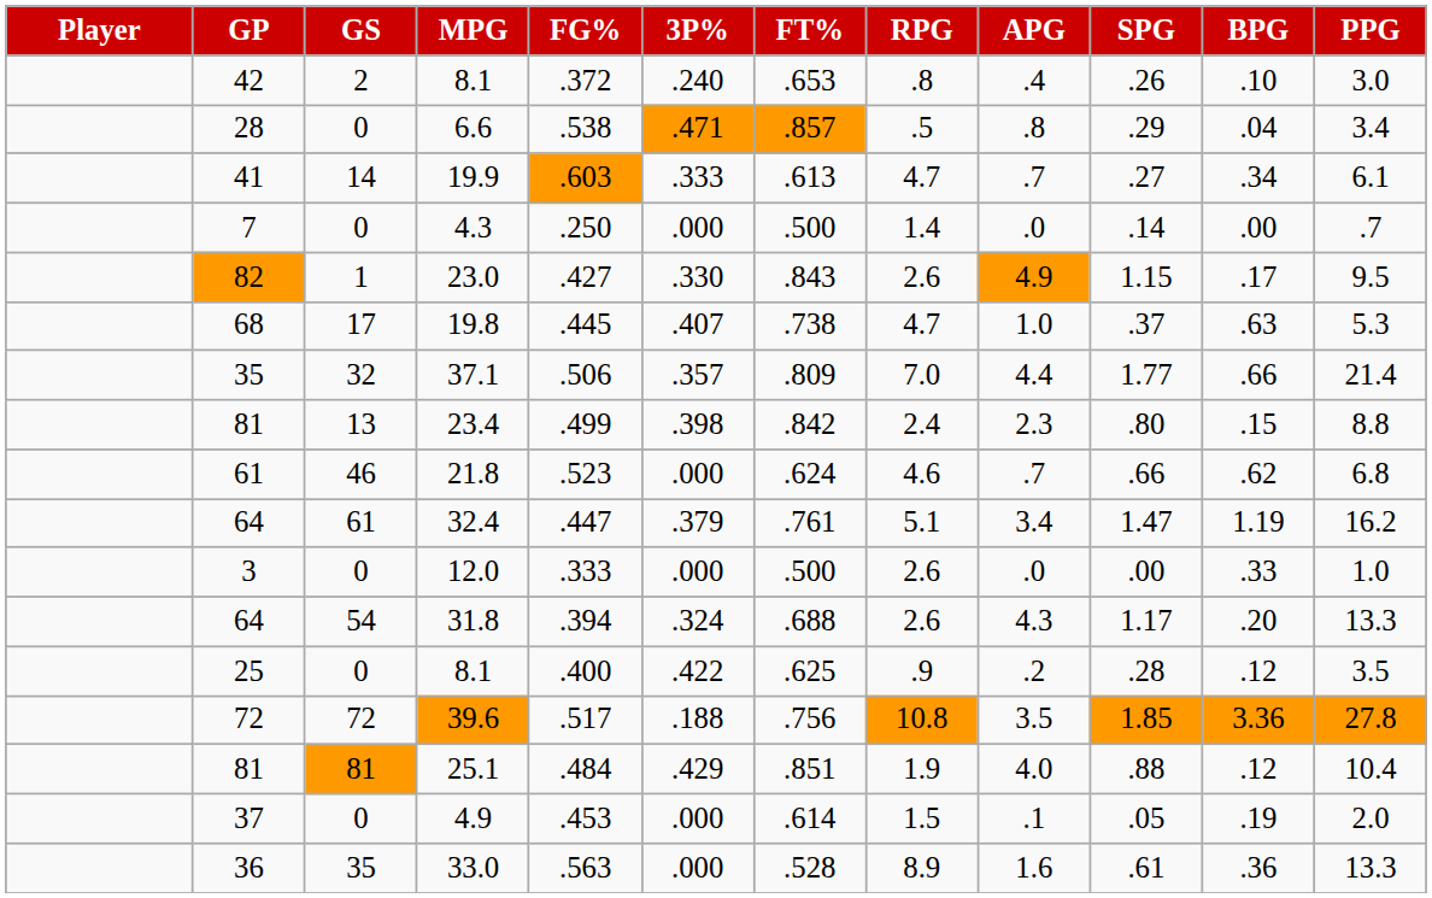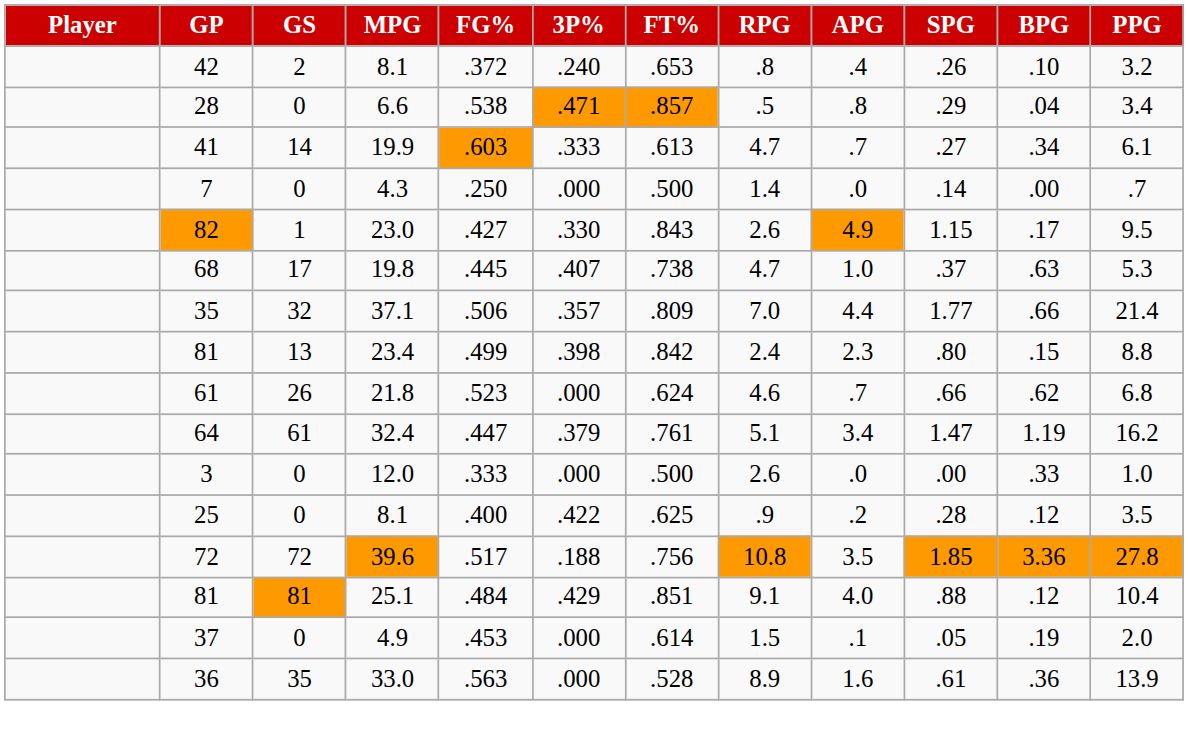42 / 8.1 | PPG: 3.0 -> 3.2
21.8 | GS: 46 -> 26
- row: 64 | 54 | 31.8 | .394 | .324 | .688 | 2.6 | 4.3 | 1.17 | .20 | 13.3
25.1 | RPG: 1.9 -> 9.1
33.0 | PPG: 13.3 -> 13.9
